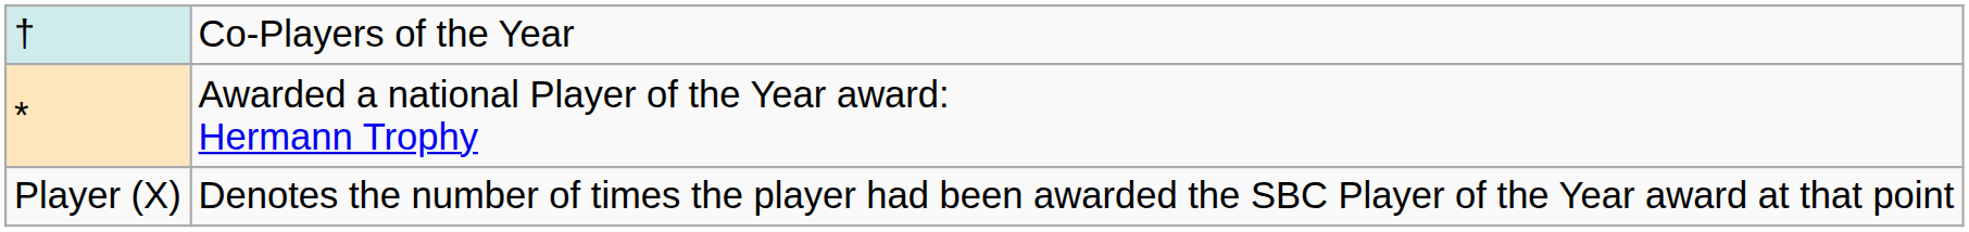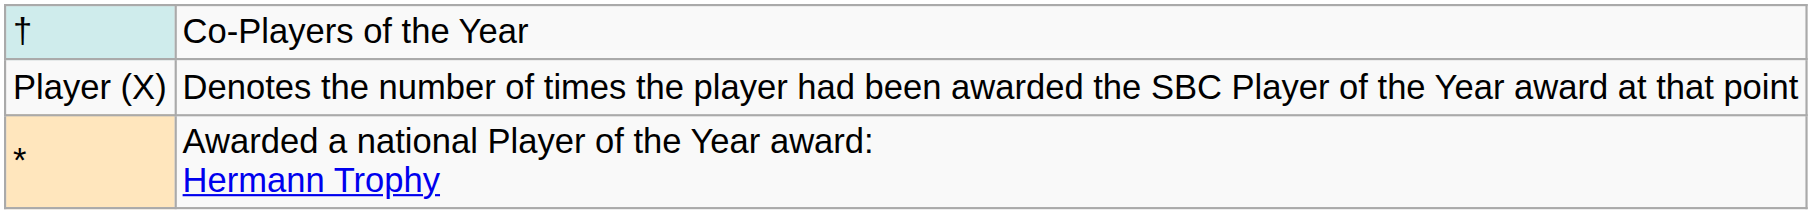rows swapped: * <-> Player (X)
